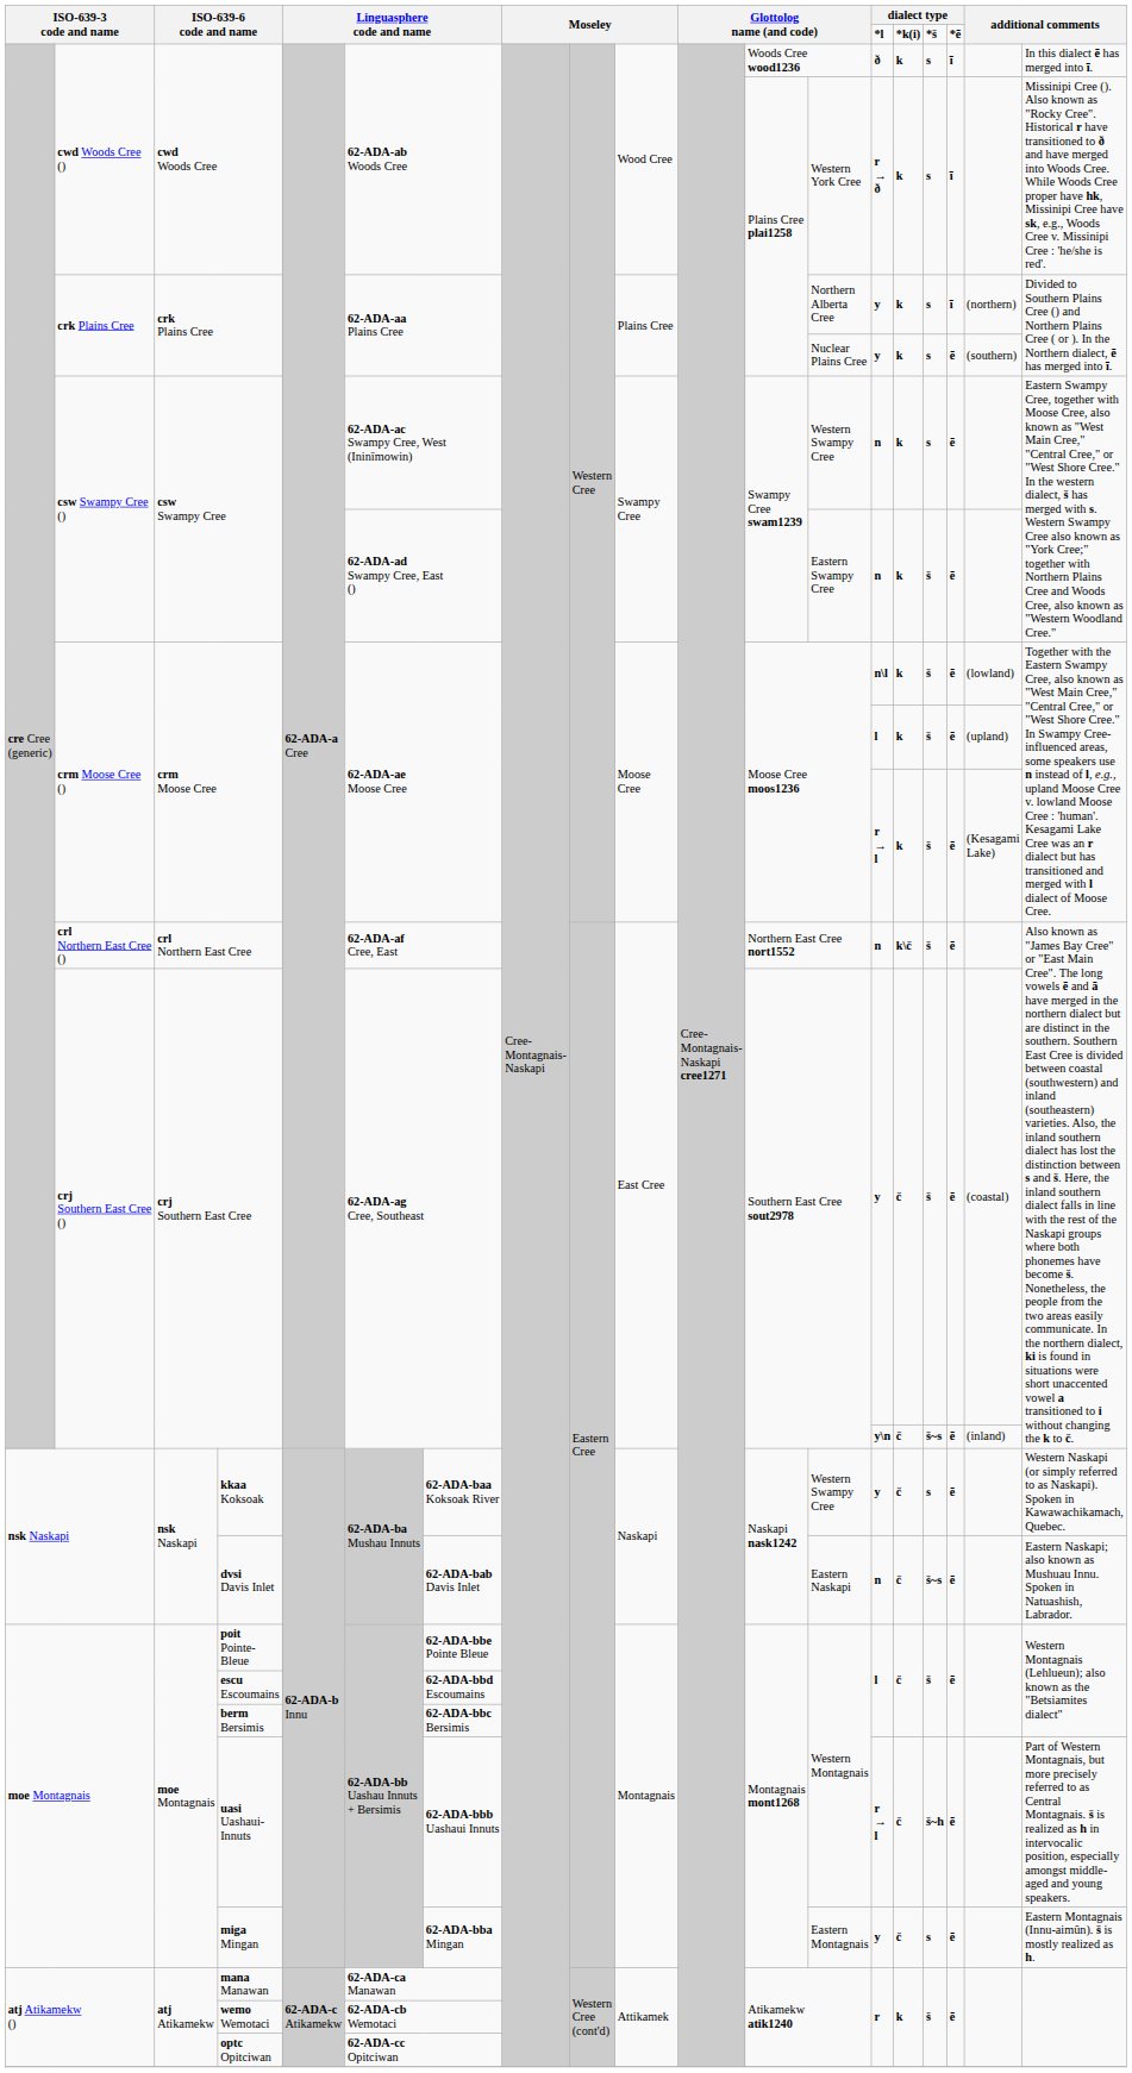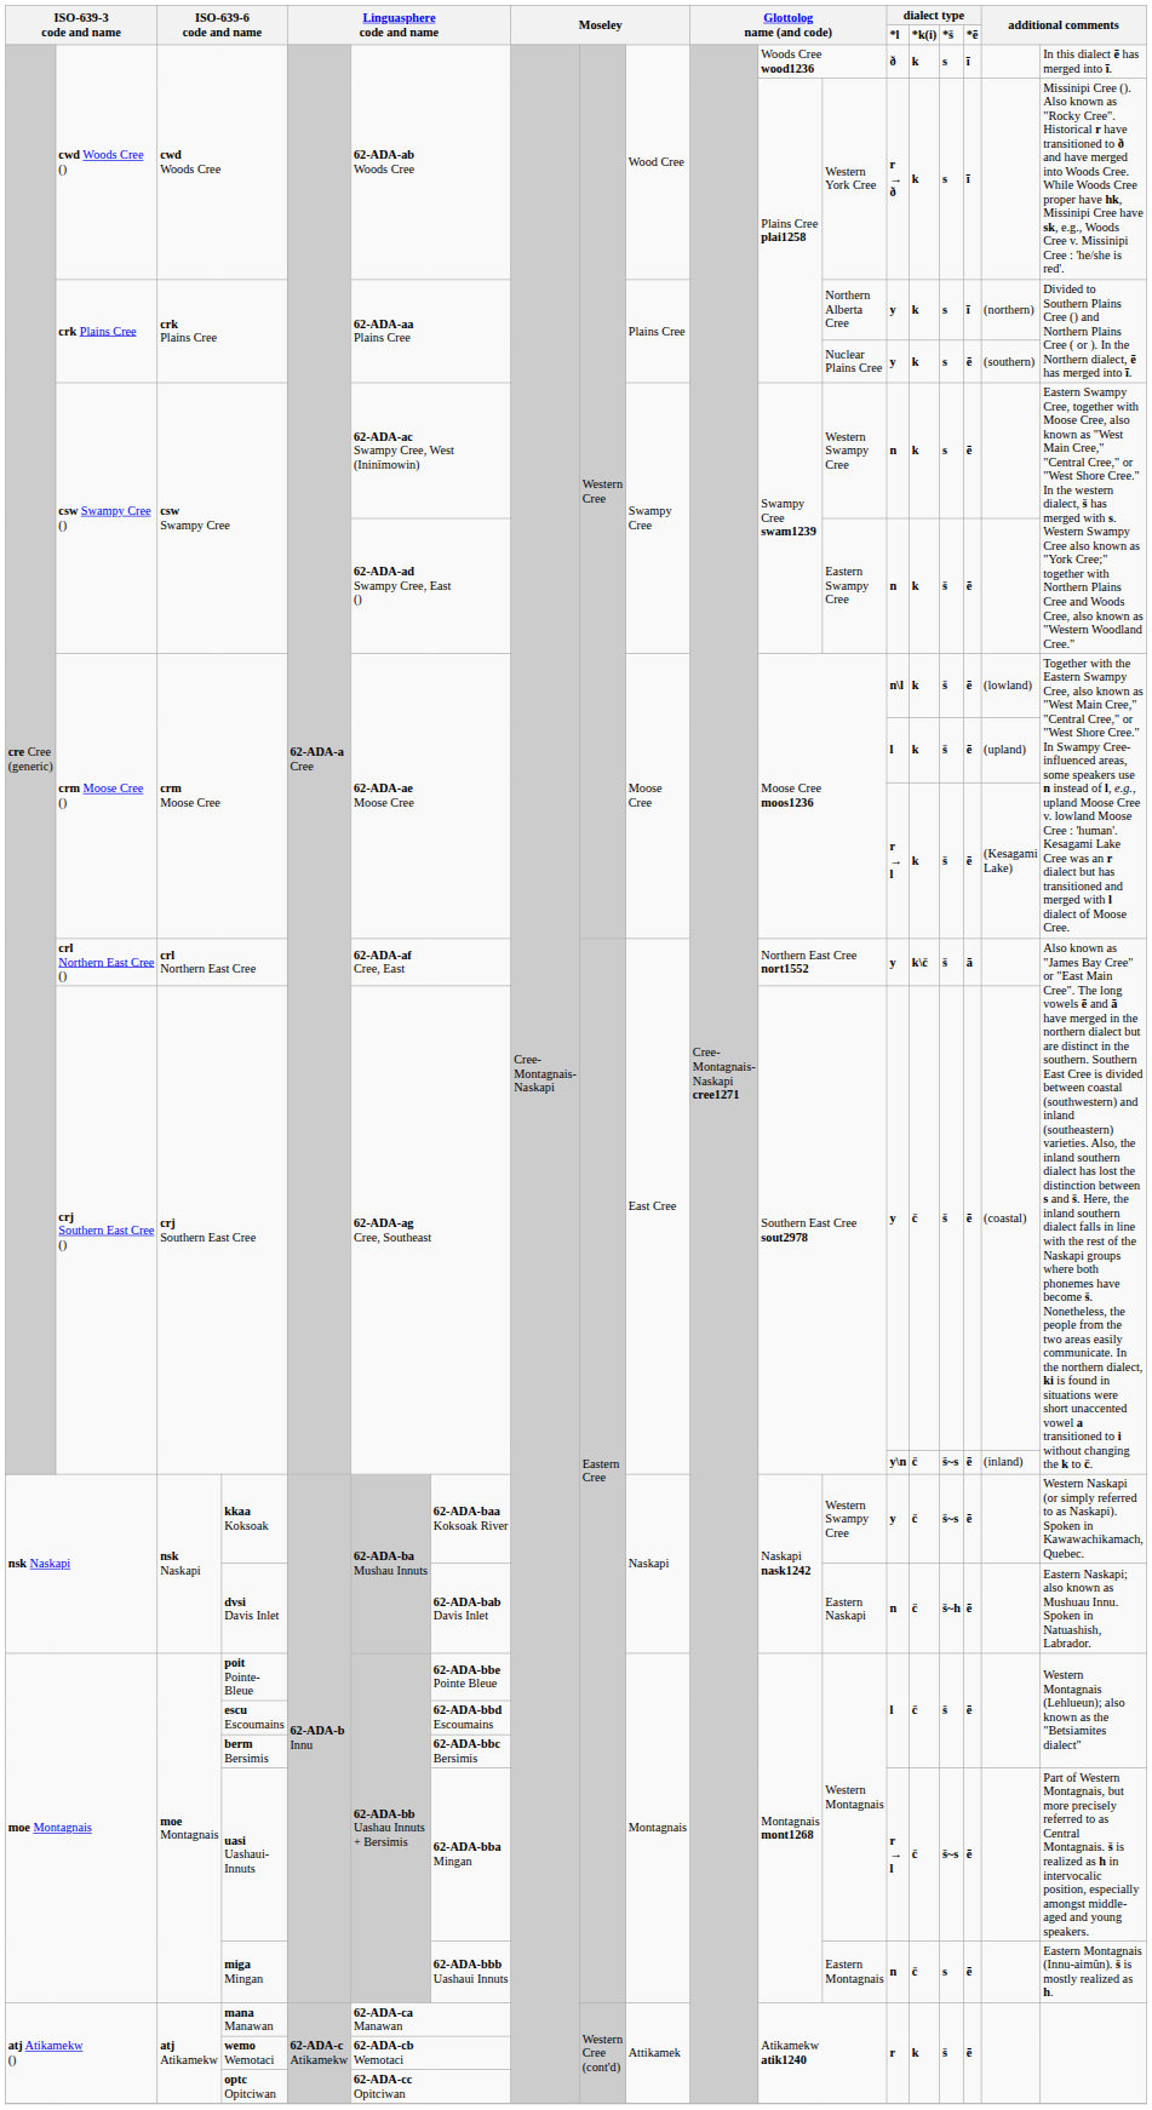crl Northern East Cree | column 14: n -> y
crl Northern East Cree | column 17: ē -> ā
kkaa Koksoak | column 16: s -> š~s
dvsi Davis Inlet | column 16: š~s -> š~h
uasi Uashaui-Innuts | column 7: 62-ADA-bbb Uashaui Innuts -> 62-ADA-bba Mingan
uasi Uashaui-Innuts | column 16: š~h -> š~s
miga Mingan | column 7: 62-ADA-bba Mingan -> 62-ADA-bbb Uashaui Innuts
miga Mingan | column 14: y -> n
